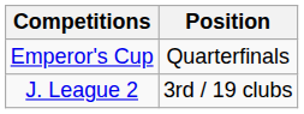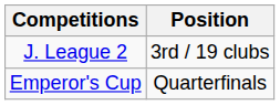rows swapped: J. League 2 <-> Emperor's Cup
